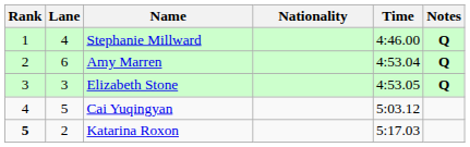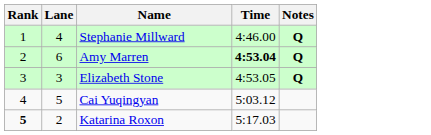- column: Nationality
Amy Marren | Time: normal -> bold
